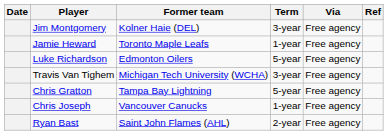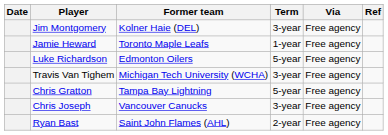Chris Joseph | Term: 1-year -> 3-year
